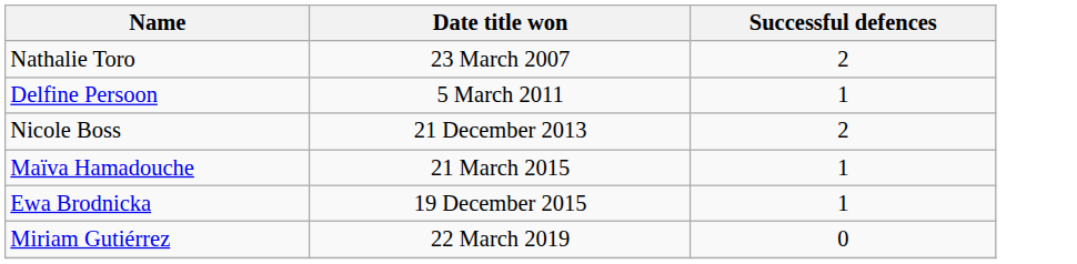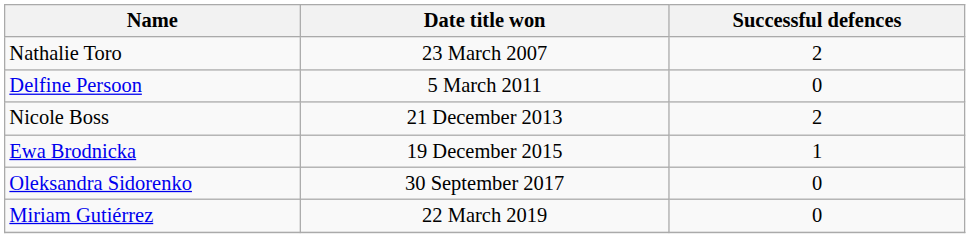Delfine Persoon | Successful defences: 1 -> 0
- row: Maïva Hamadouche | 21 March 2015 | 1
+ row: Oleksandra Sidorenko | 30 September 2017 | 0
